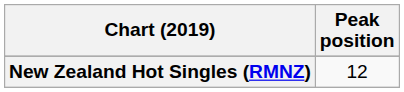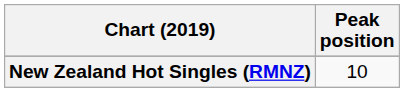New Zealand Hot Singles (RMNZ) | Peak position: 12 -> 10
